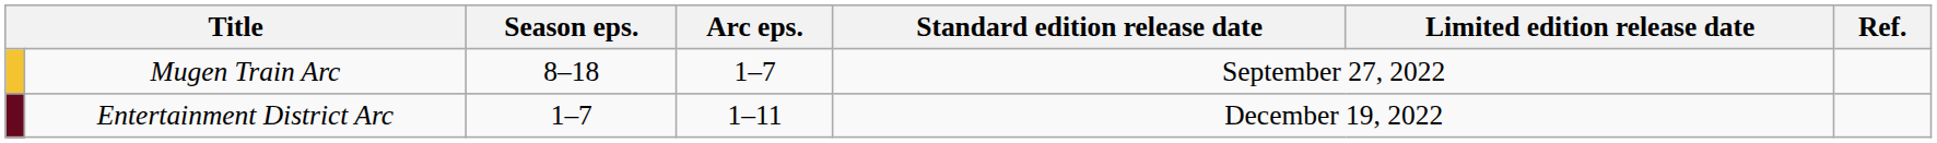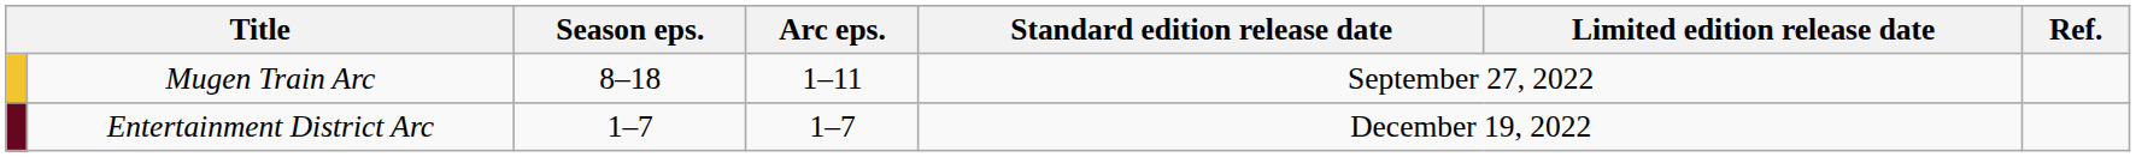Mugen Train Arc | Arc eps.: 1–7 -> 1–11
Entertainment District Arc | Arc eps.: 1–11 -> 1–7
